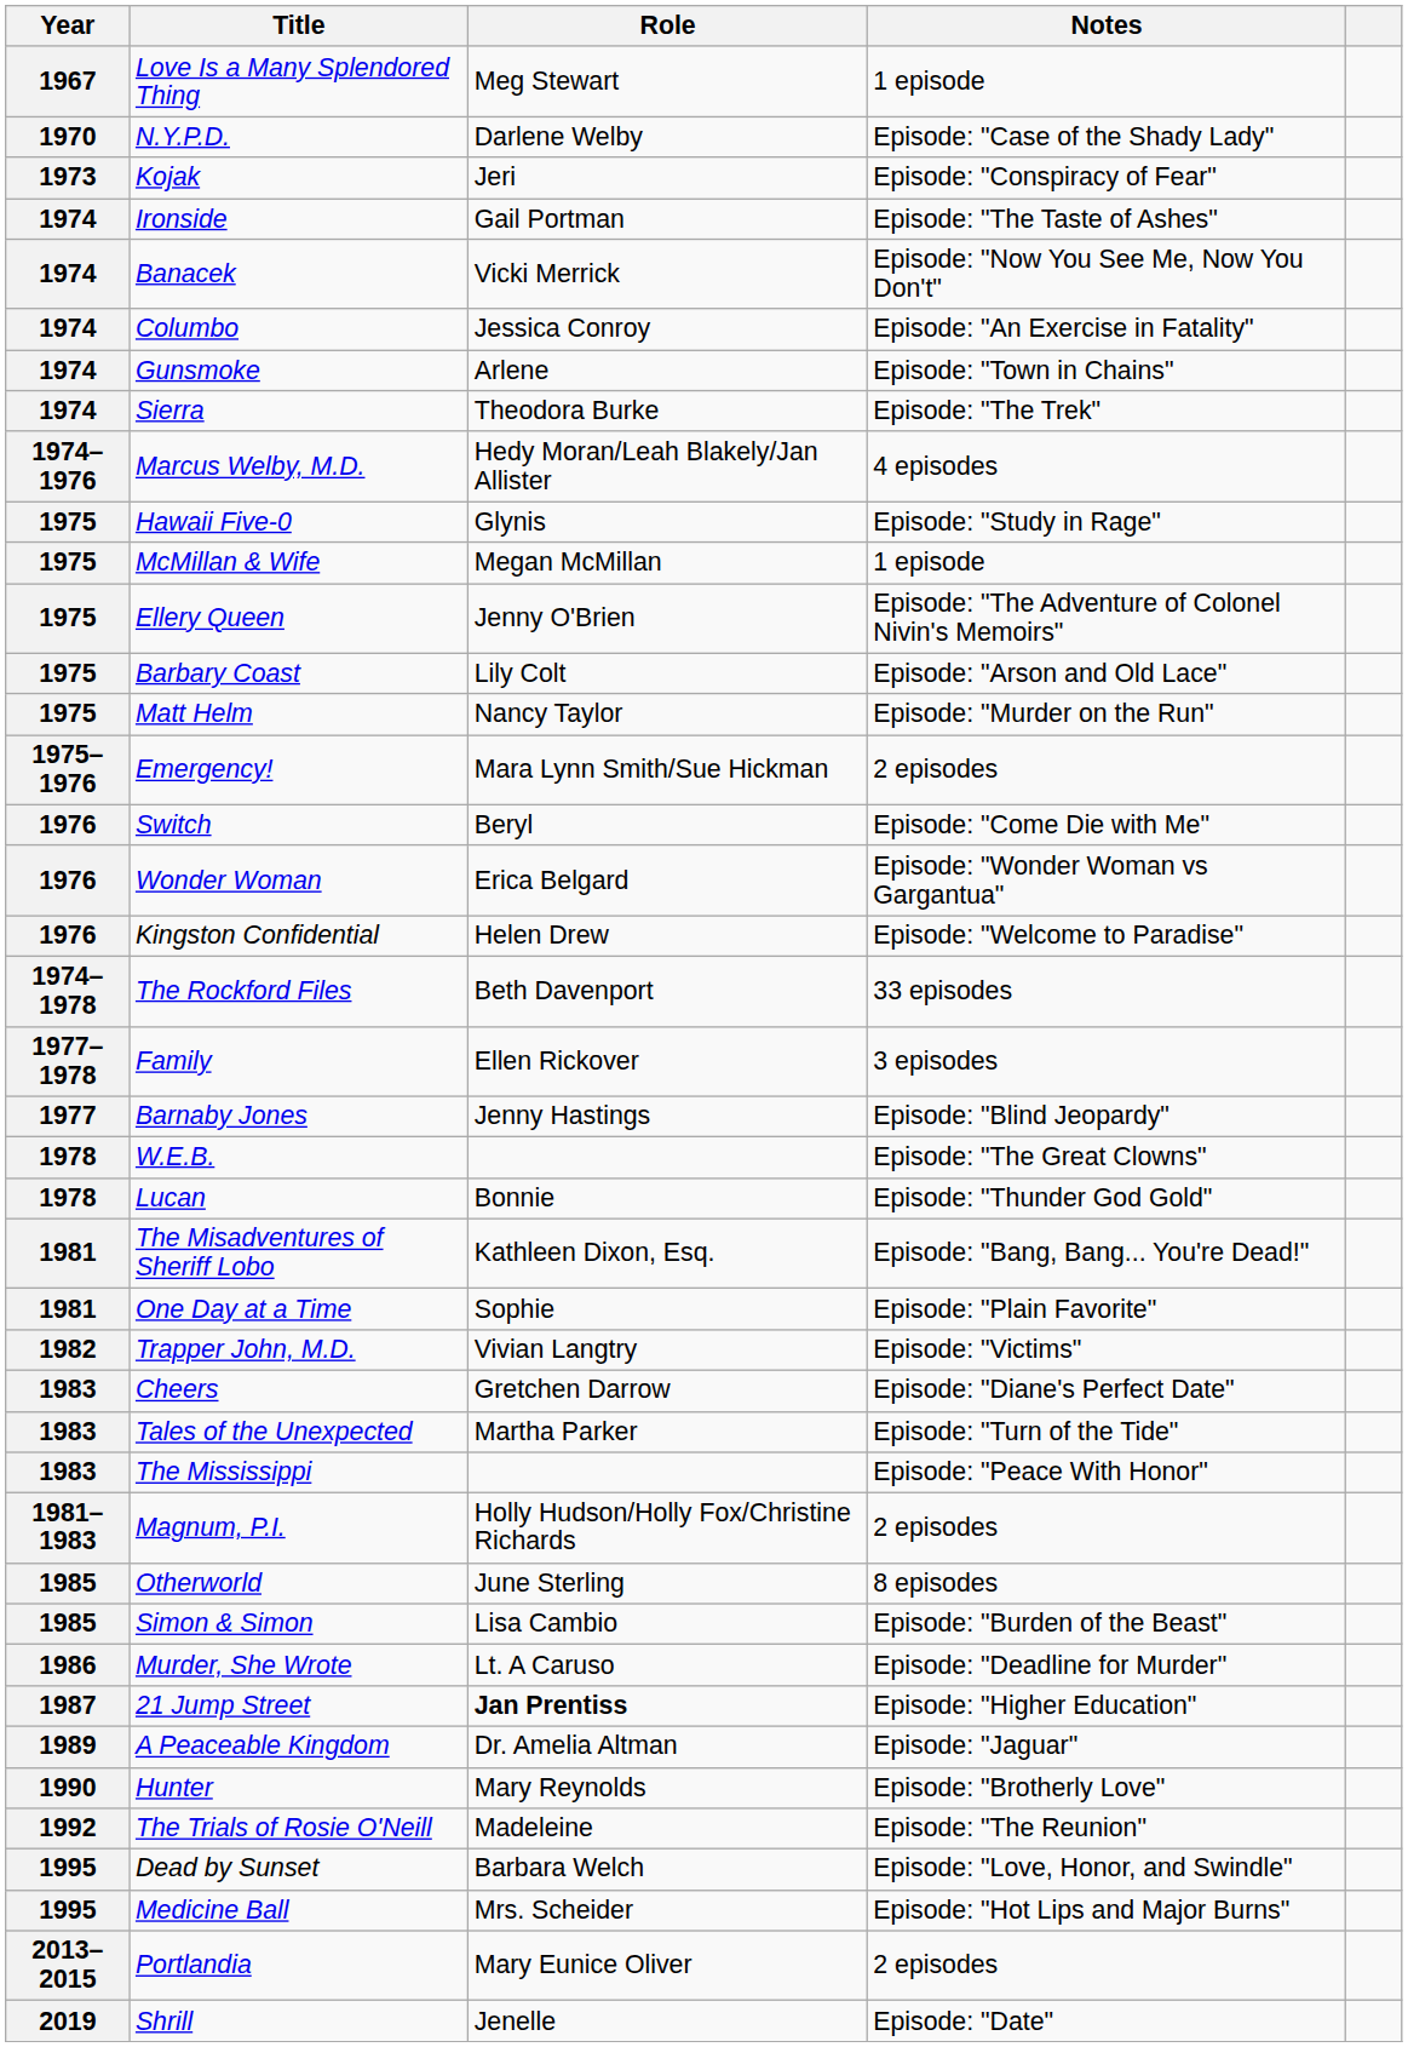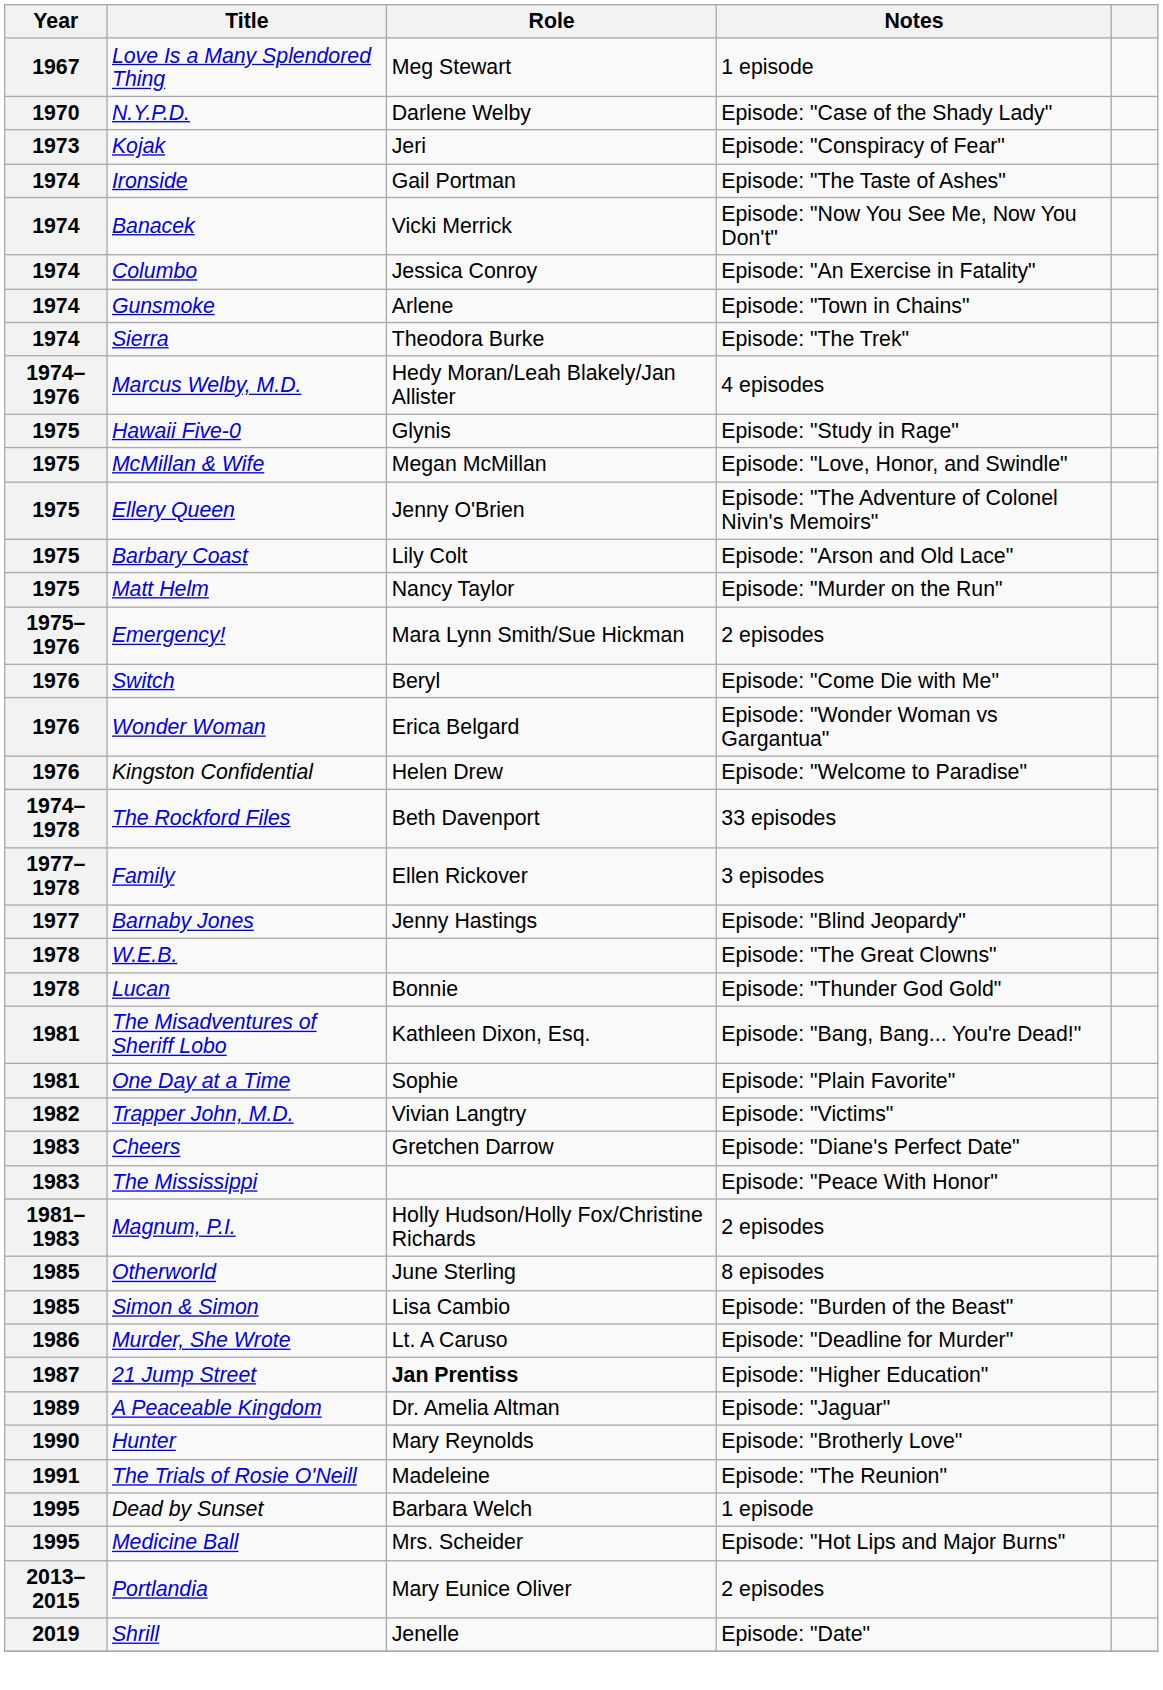McMillan & Wife | Notes: 1 episode -> Episode: "Love, Honor, and Swindle"
- row: 1983 | Tales of the Unexpected | Martha Parker | Episode: "Turn of the Tide"
The Trials of Rosie O'Neill | Year: 1992 -> 1991
Dead by Sunset | Notes: Episode: "Love, Honor, and Swindle" -> 1 episode
